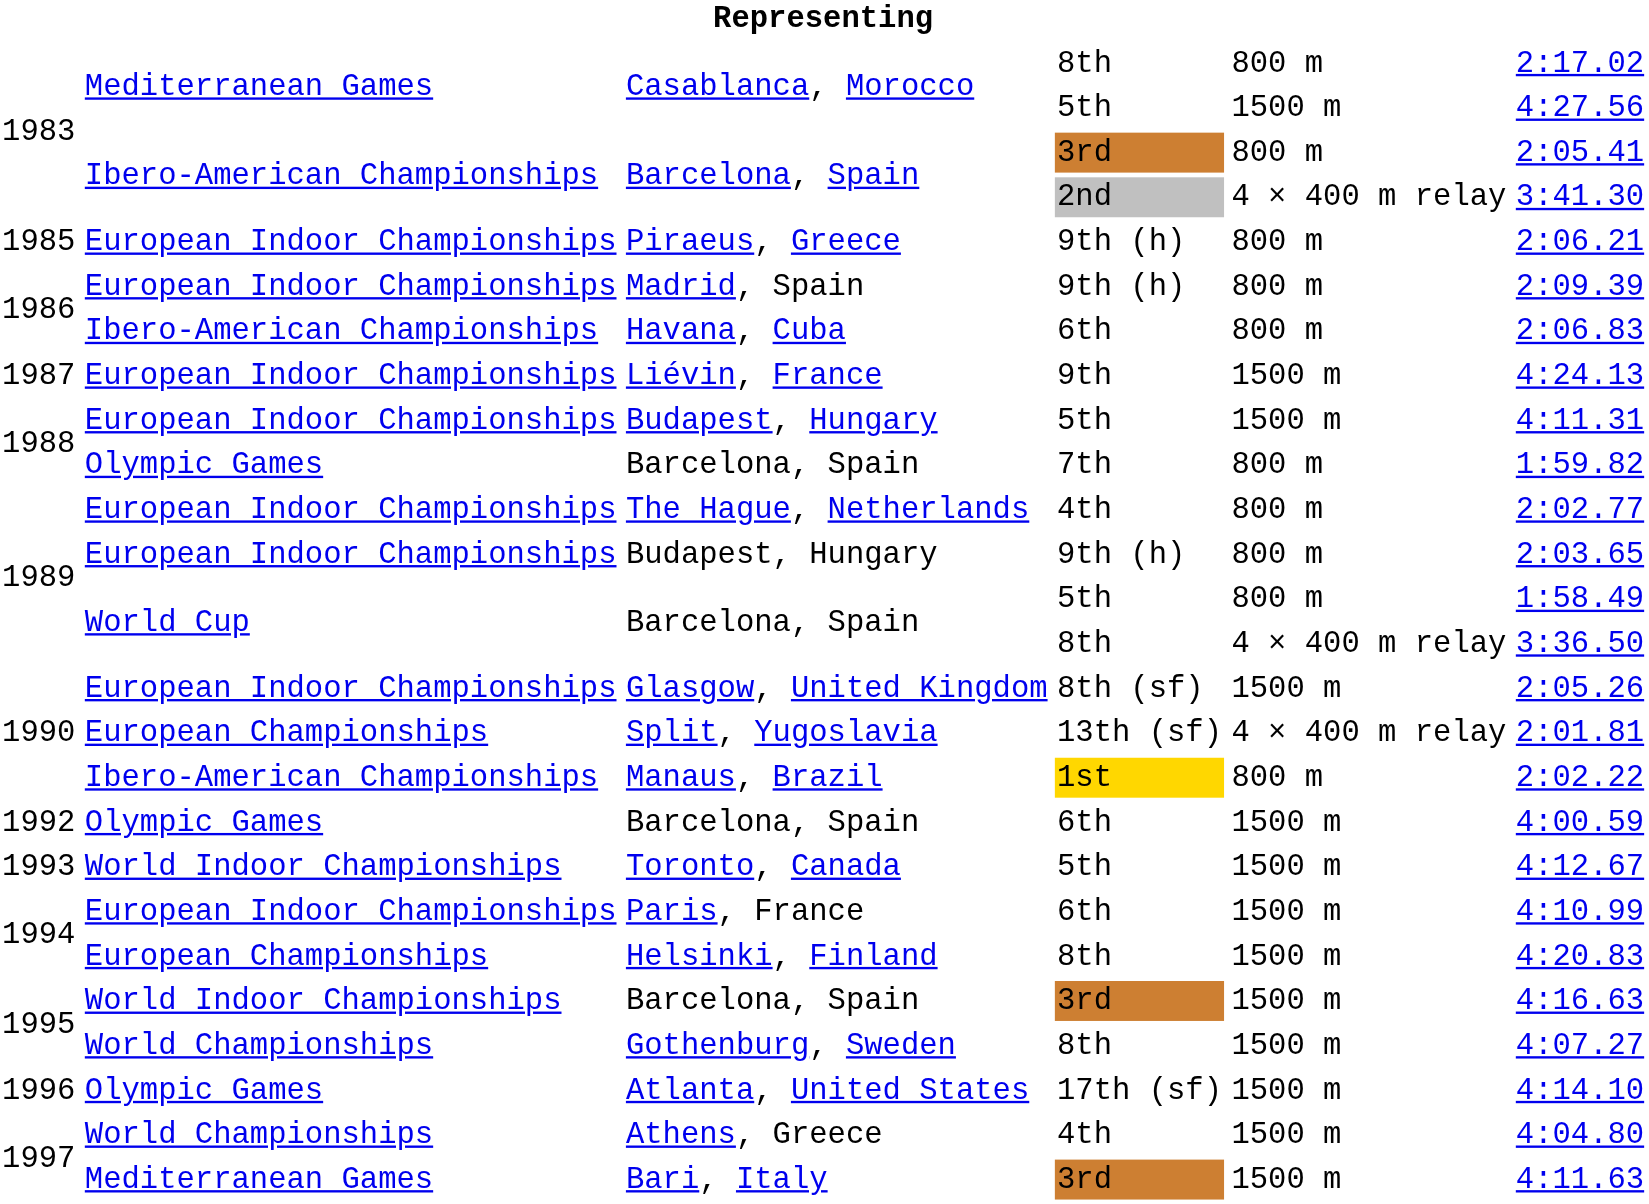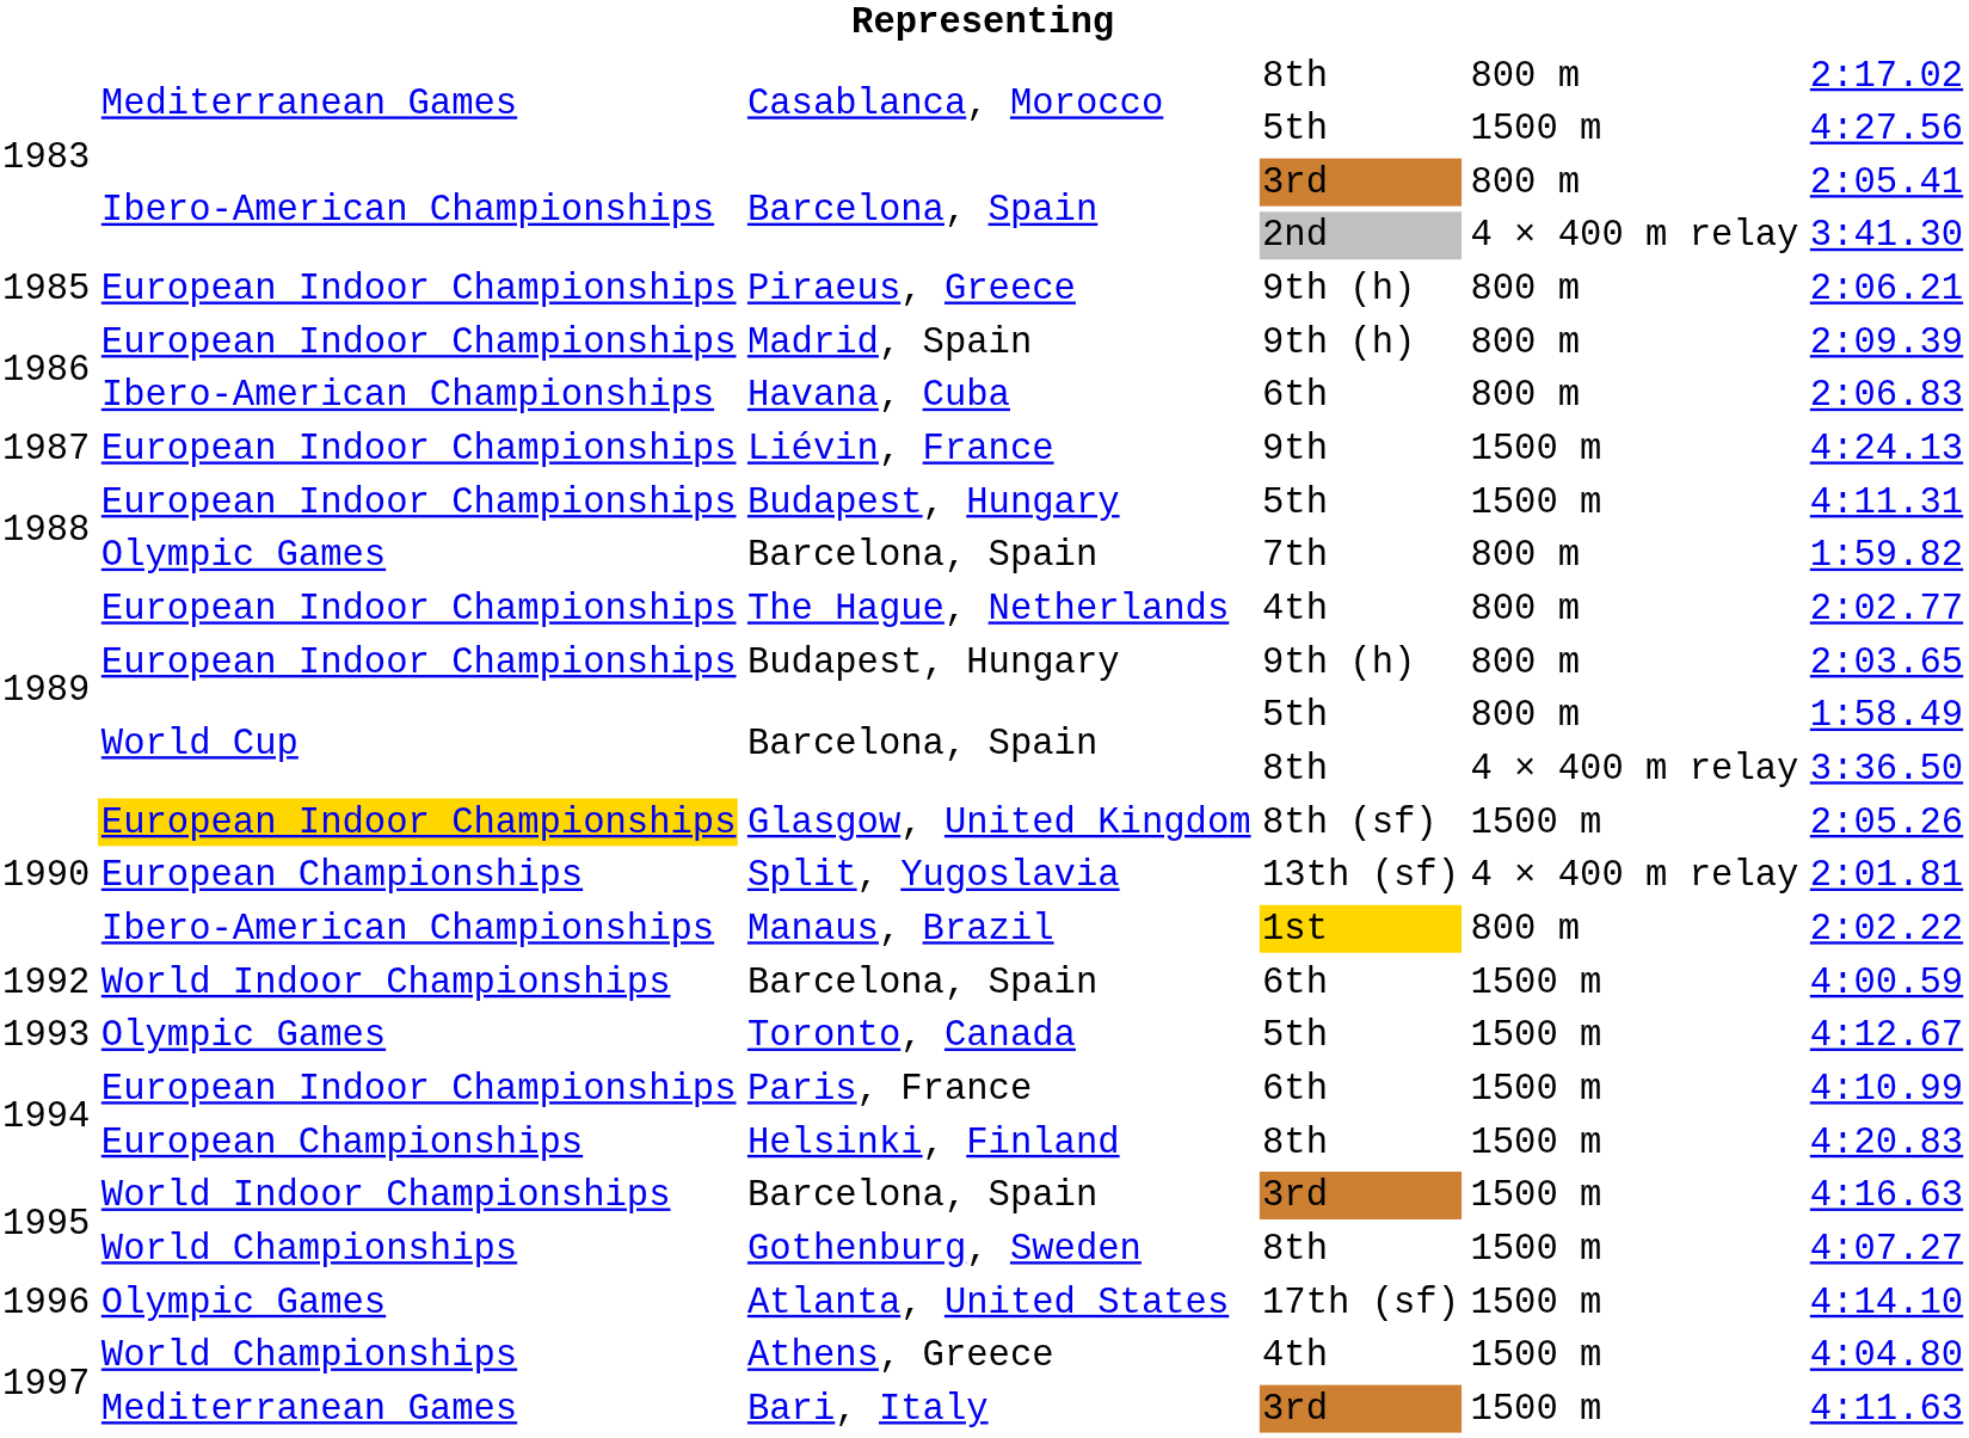Glasgow, United Kingdom | column 2: no background -> gold background
Barcelona, Spain / 6th | column 2: Olympic Games -> World Indoor Championships
Toronto, Canada | column 2: World Indoor Championships -> Olympic Games
